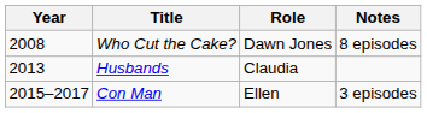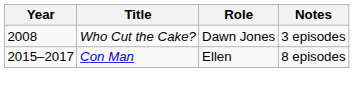Who Cut the Cake? | Notes: 8 episodes -> 3 episodes
- row: 2013 | Husbands | Claudia
Con Man | Notes: 3 episodes -> 8 episodes
